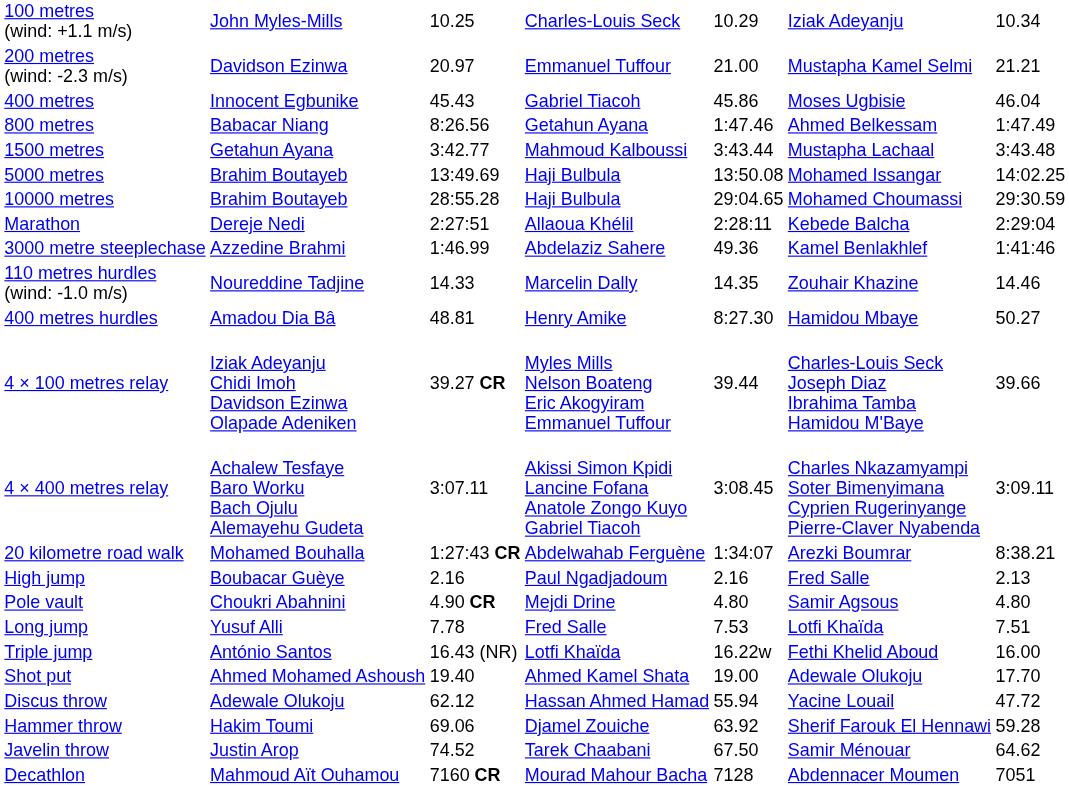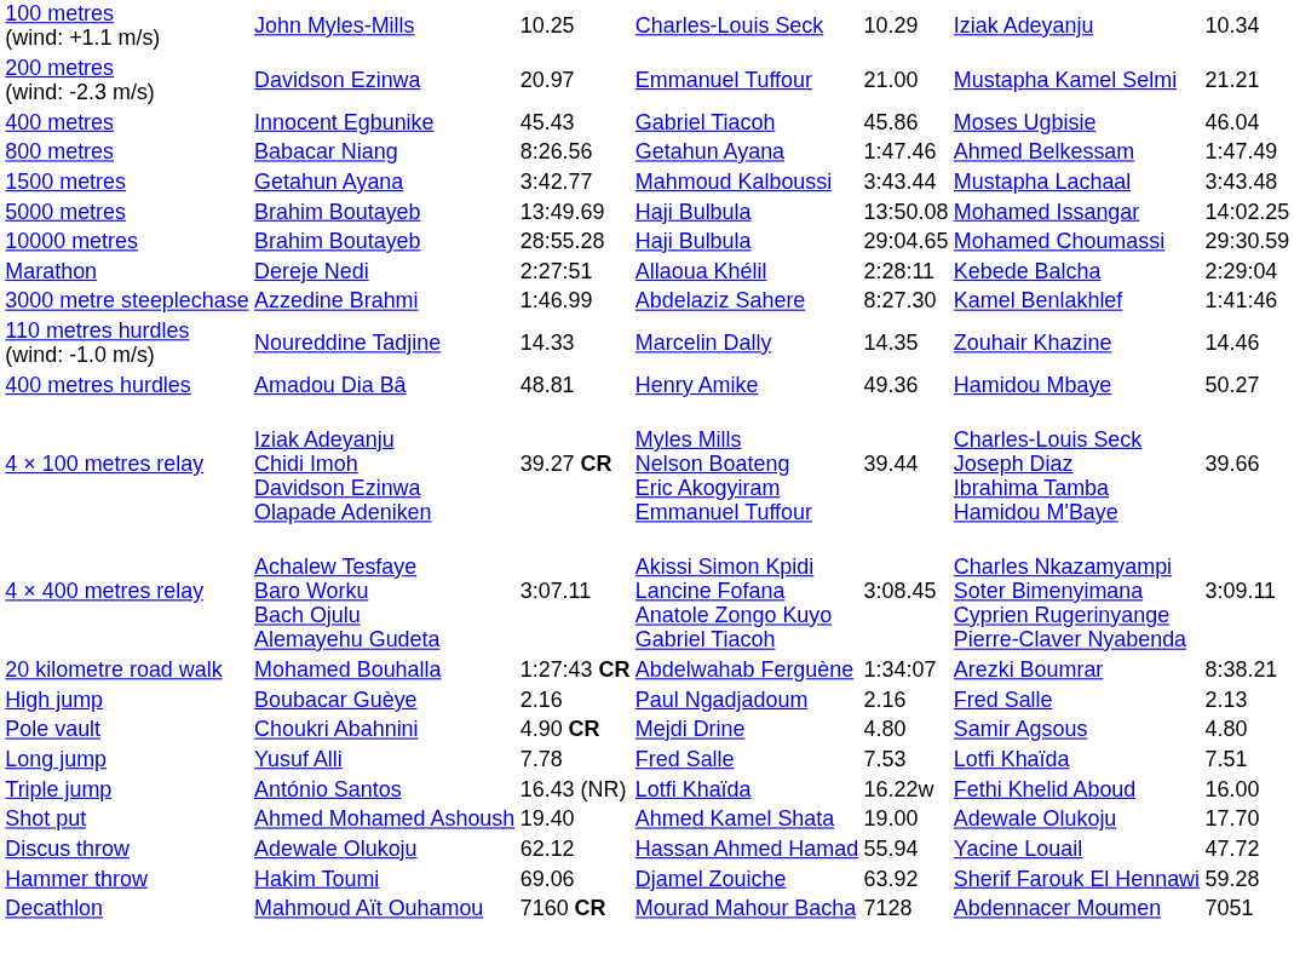3000 metre steeplechase | column 5: 49.36 -> 8:27.30
400 metres hurdles | column 5: 8:27.30 -> 49.36
- row: Javelin throw | Justin Arop | 74.52 | Tarek Chaabani | 67.50 | Samir Ménouar | 64.62
